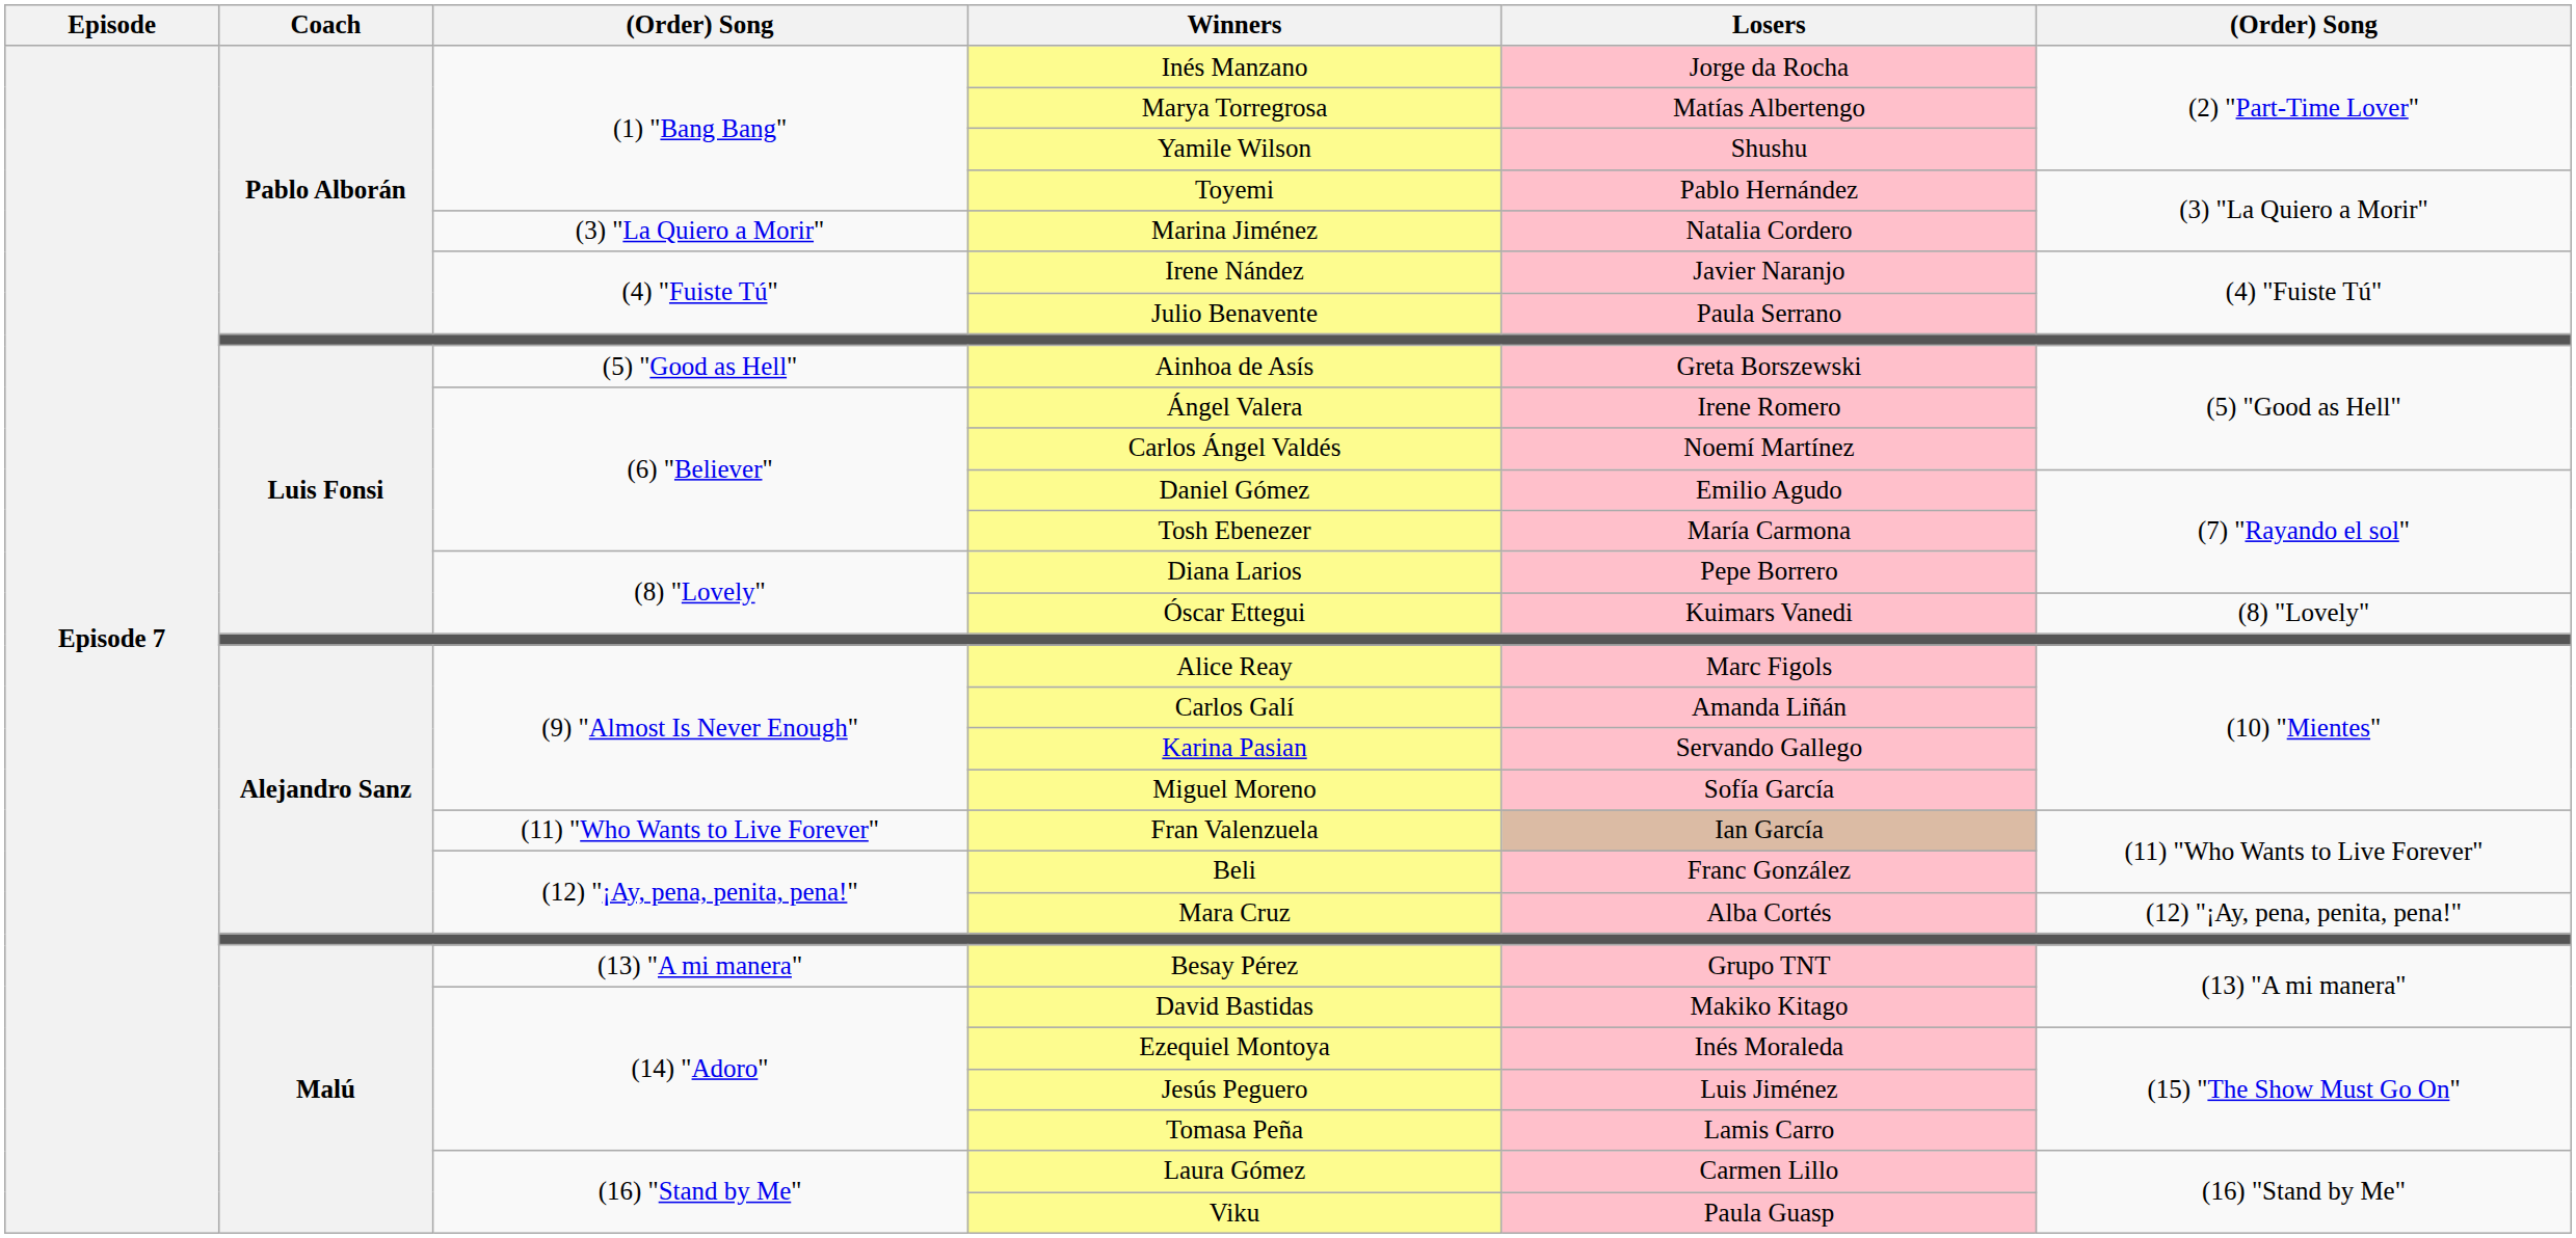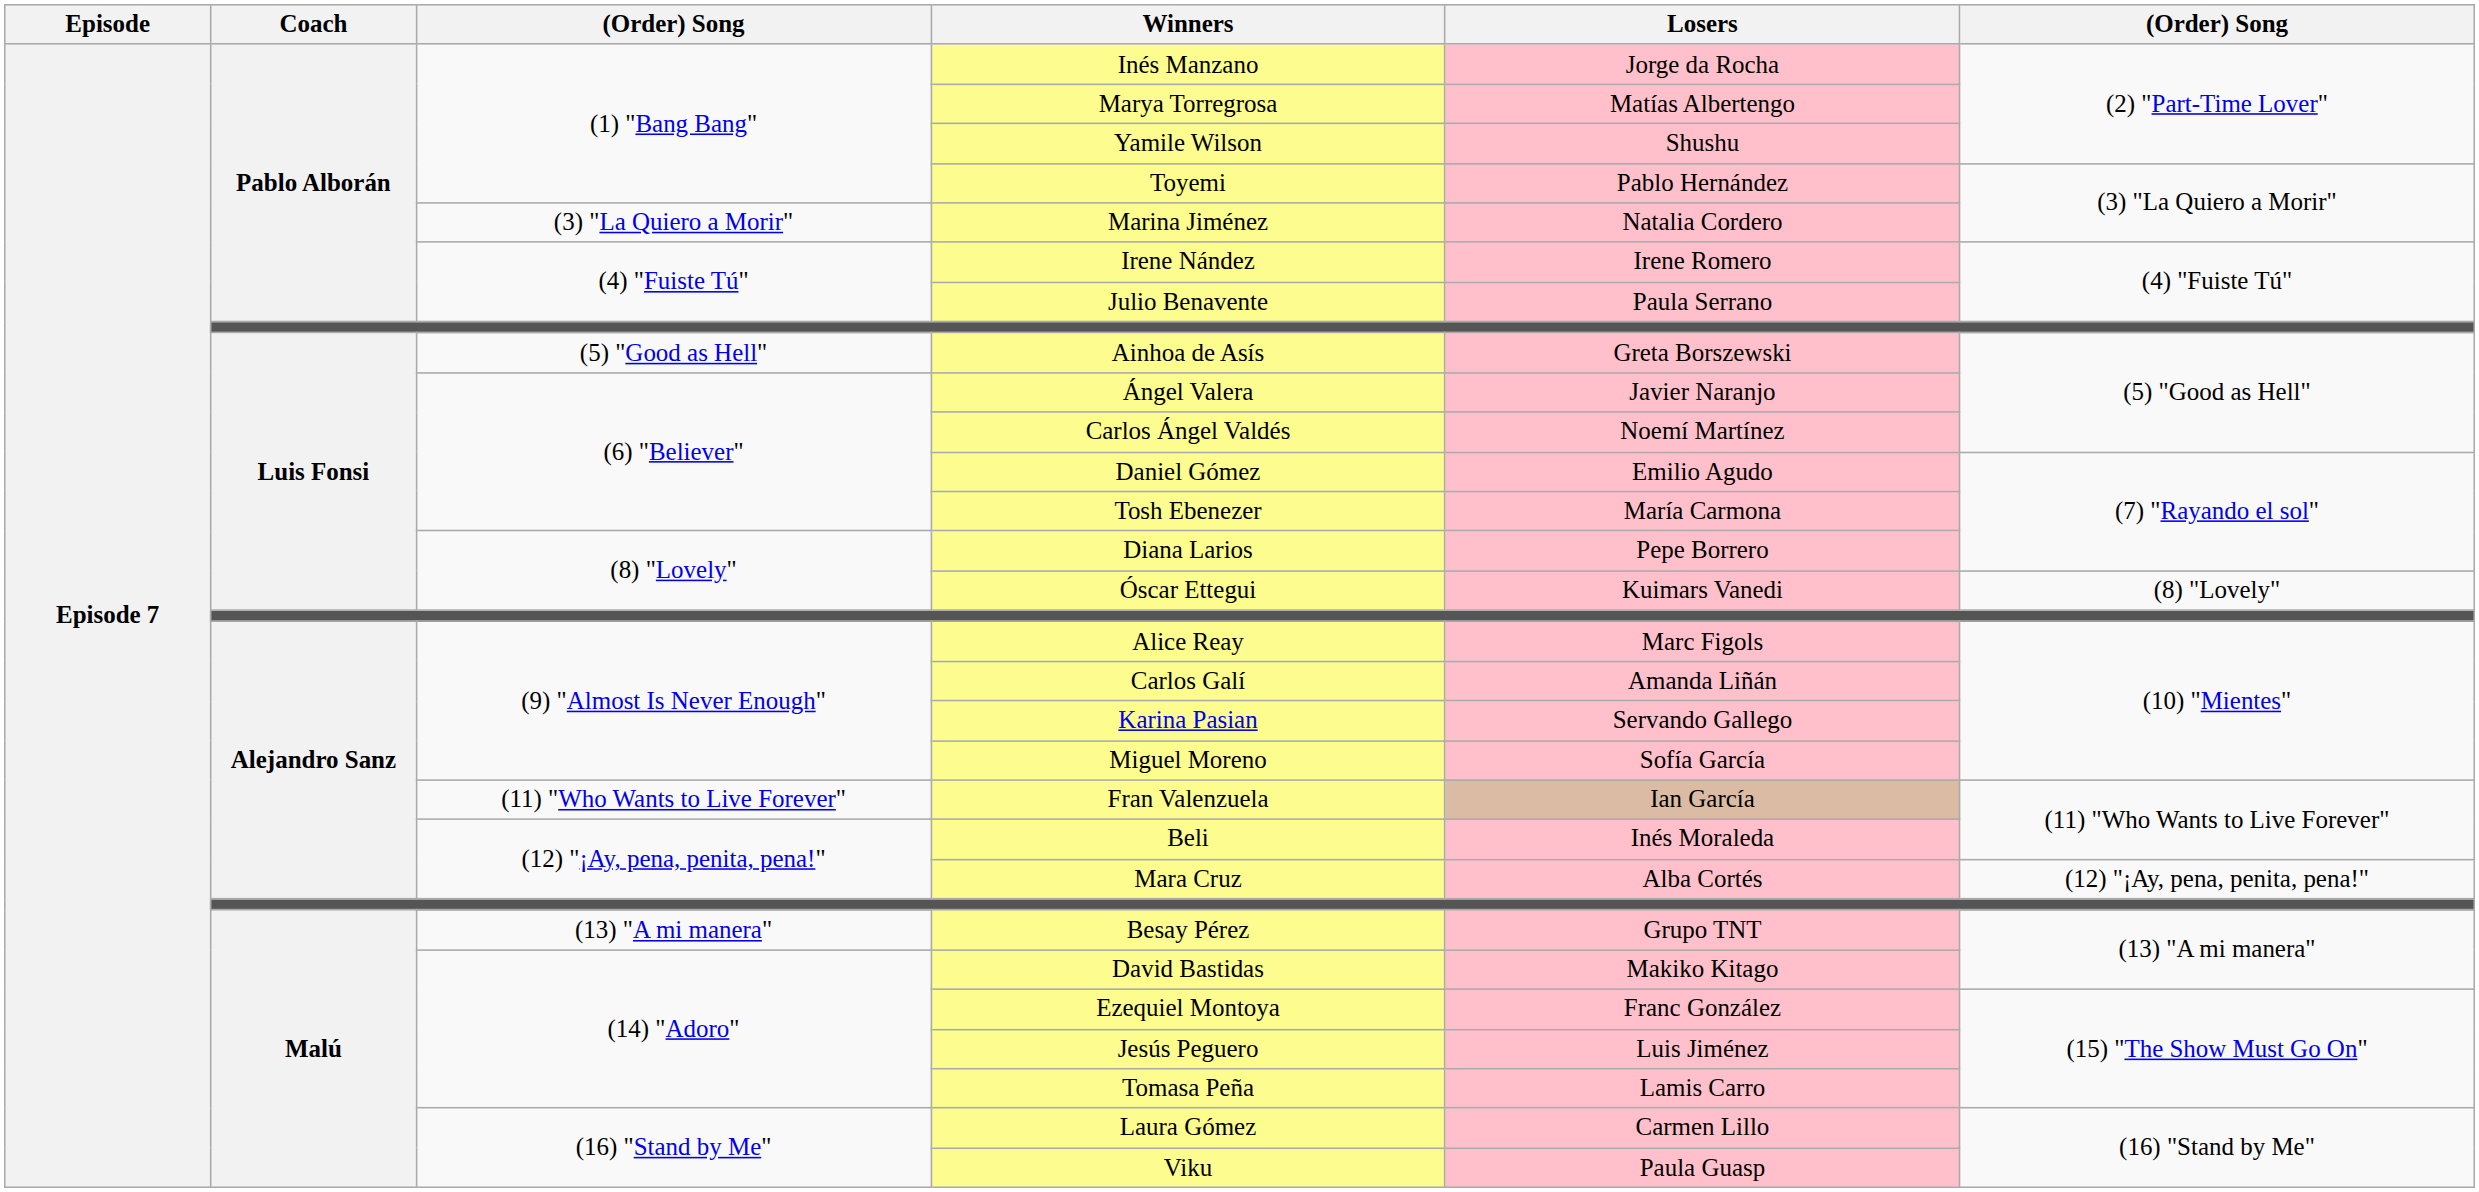Irene Nández | Losers: Javier Naranjo -> Irene Romero
Ángel Valera | Losers: Irene Romero -> Javier Naranjo
Beli | Losers: Franc González -> Inés Moraleda
Ezequiel Montoya | Losers: Inés Moraleda -> Franc González
